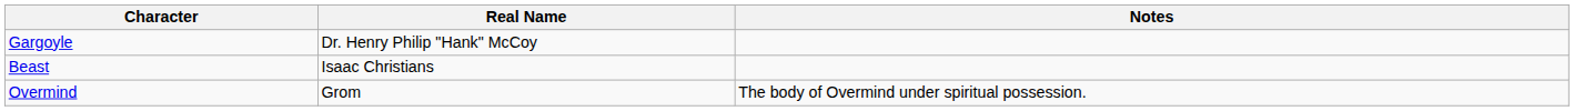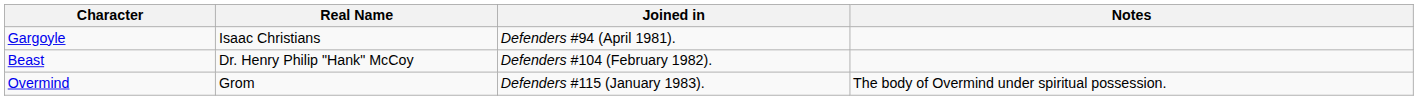+ column: Joined in | Defenders #94 (April 1981). | Defenders #104 (February 1982). | Defenders #115 (January 1983).
Gargoyle | Real Name: Dr. Henry Philip "Hank" McCoy -> Isaac Christians
Beast | Real Name: Isaac Christians -> Dr. Henry Philip "Hank" McCoy
